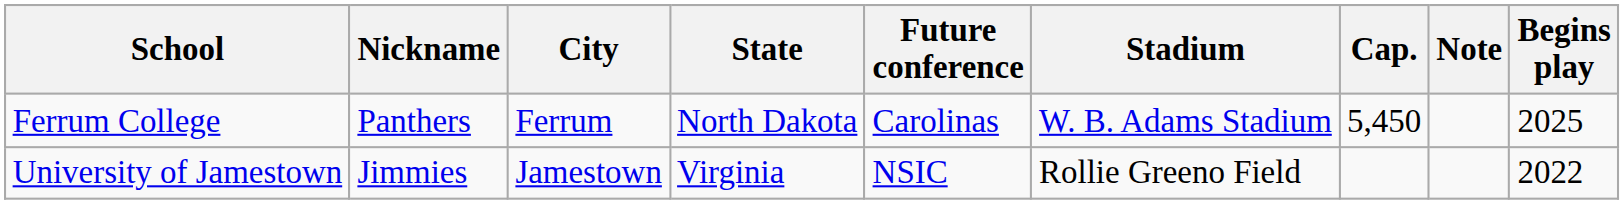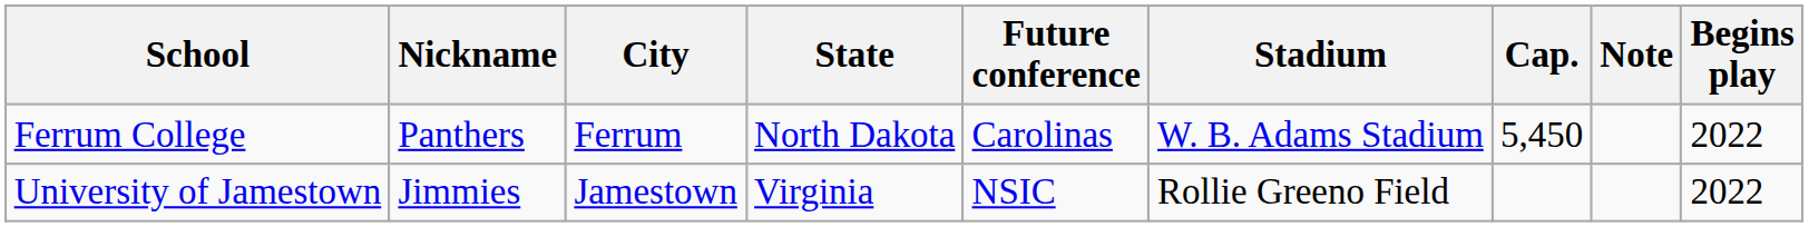Ferrum College | Begins play: 2025 -> 2022
